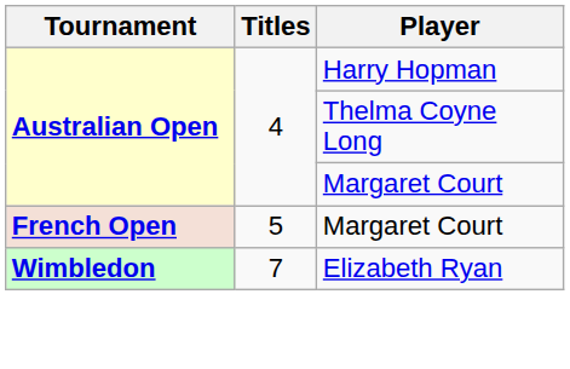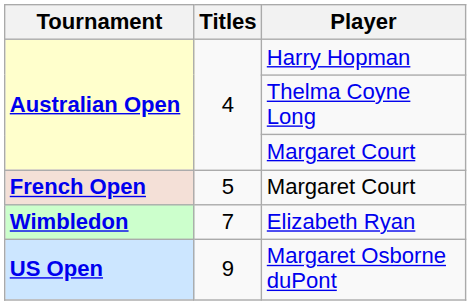+ row: US Open | 9 | Margaret Osborne duPont
